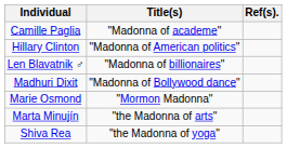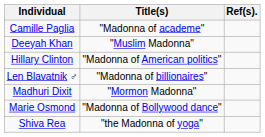+ row: Deeyah Khan | "Muslim Madonna"
Madhuri Dixit | Title(s): "Madonna of Bollywood dance" -> "Mormon Madonna"
Marie Osmond | Title(s): "Mormon Madonna" -> "Madonna of Bollywood dance"
- row: Marta Minujín | "the Madonna of arts"
